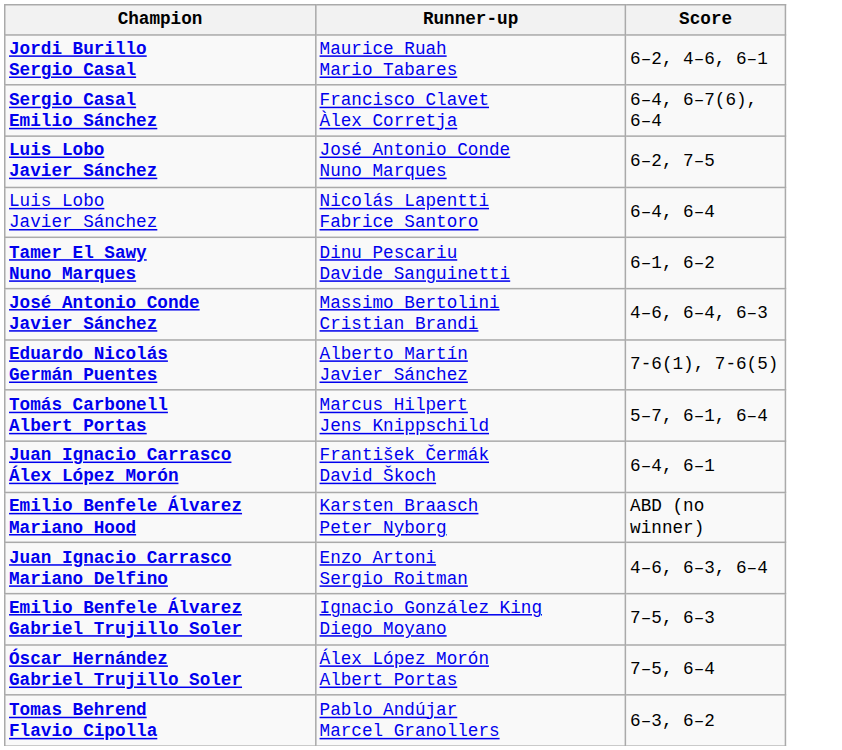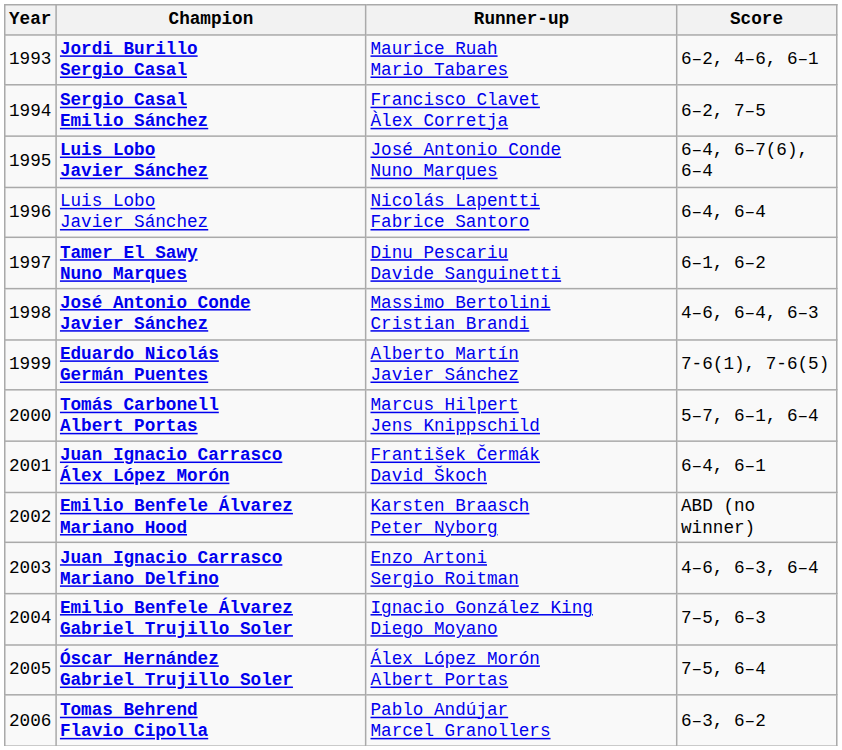+ column: Year | 1993 | 1994 | 1995 | 1996 | 1997 | 1998 | 1999 | 2000 | 2001 | 2002 | 2003 | 2004 | 2005 | 2006
Francisco Clavet Àlex Corretja | Score: 6–4, 6–7(6), 6–4 -> 6–2, 7–5
José Antonio Conde Nuno Marques | Score: 6–2, 7–5 -> 6–4, 6–7(6), 6–4
